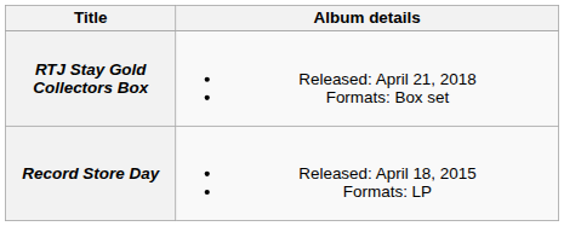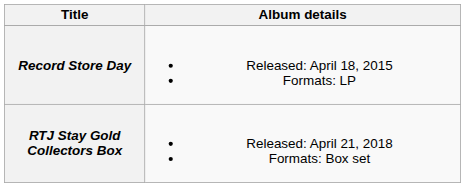rows swapped: Record Store Day <-> RTJ Stay Gold Collectors Box
